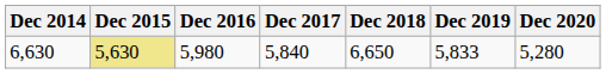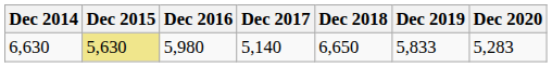6,630 | Dec 2017: 5,840 -> 5,140
6,630 | Dec 2020: 5,280 -> 5,283
